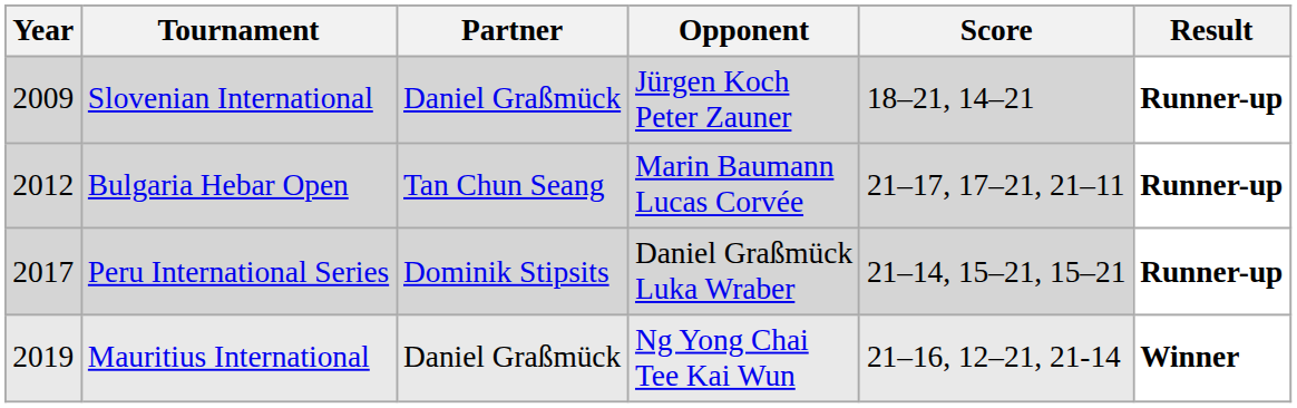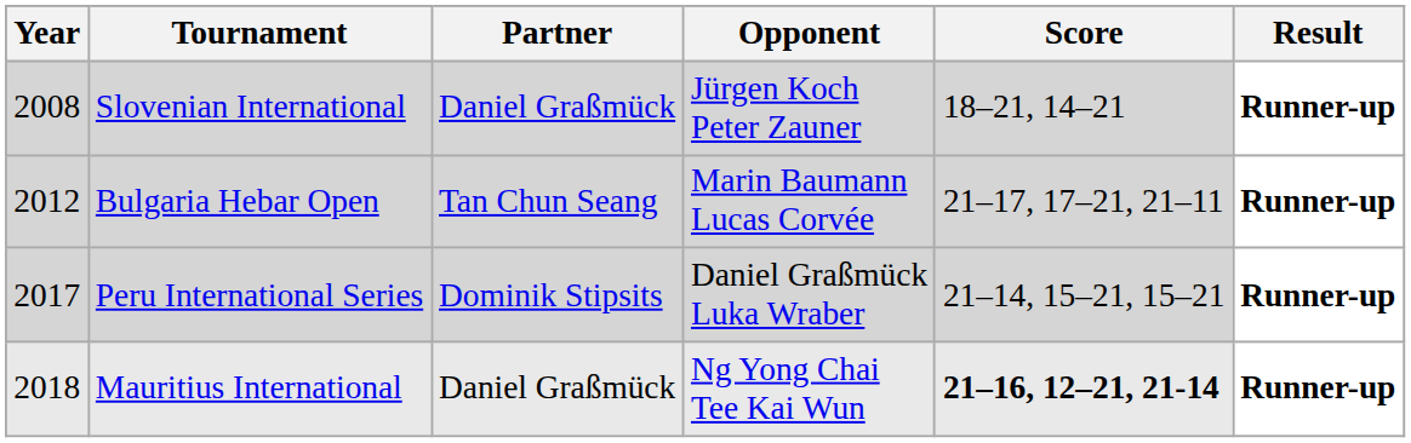Slovenian International | Year: 2009 -> 2008
Mauritius International | Year: 2019 -> 2018
Mauritius International | Score: normal -> bold
Mauritius International | Result: Winner -> Runner-up
